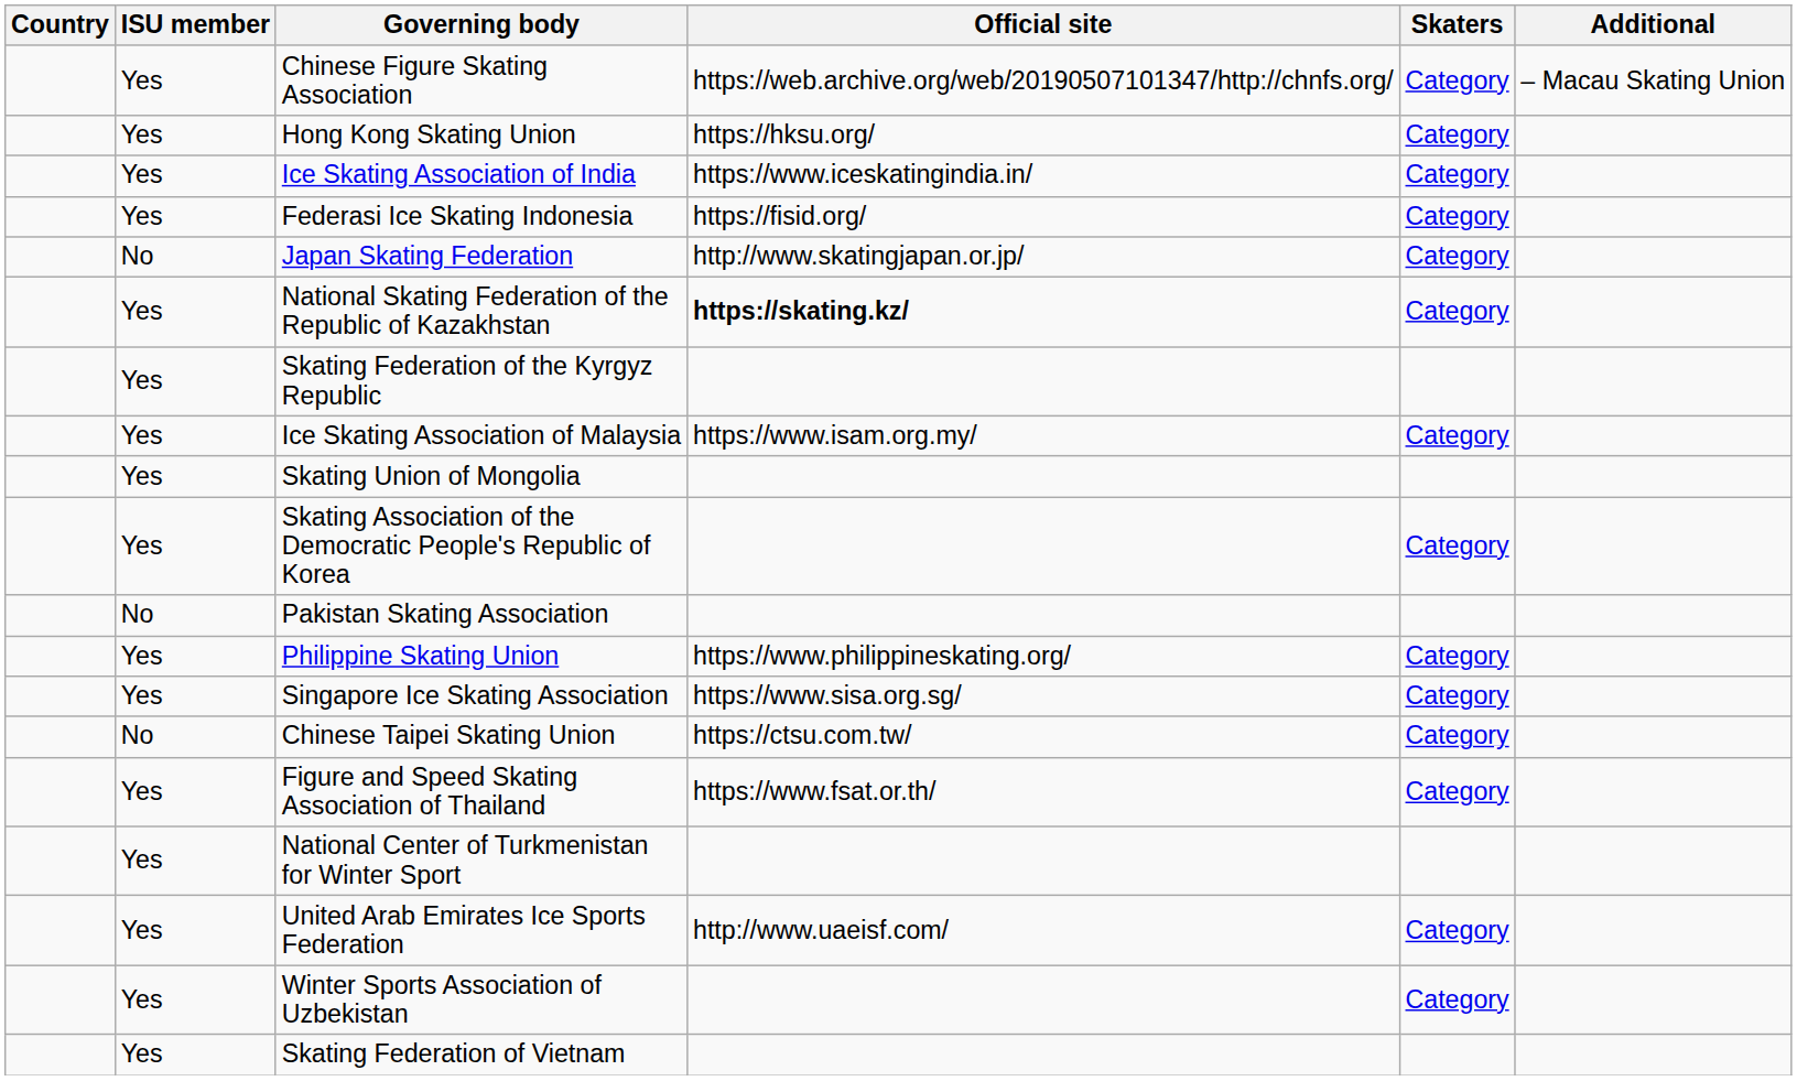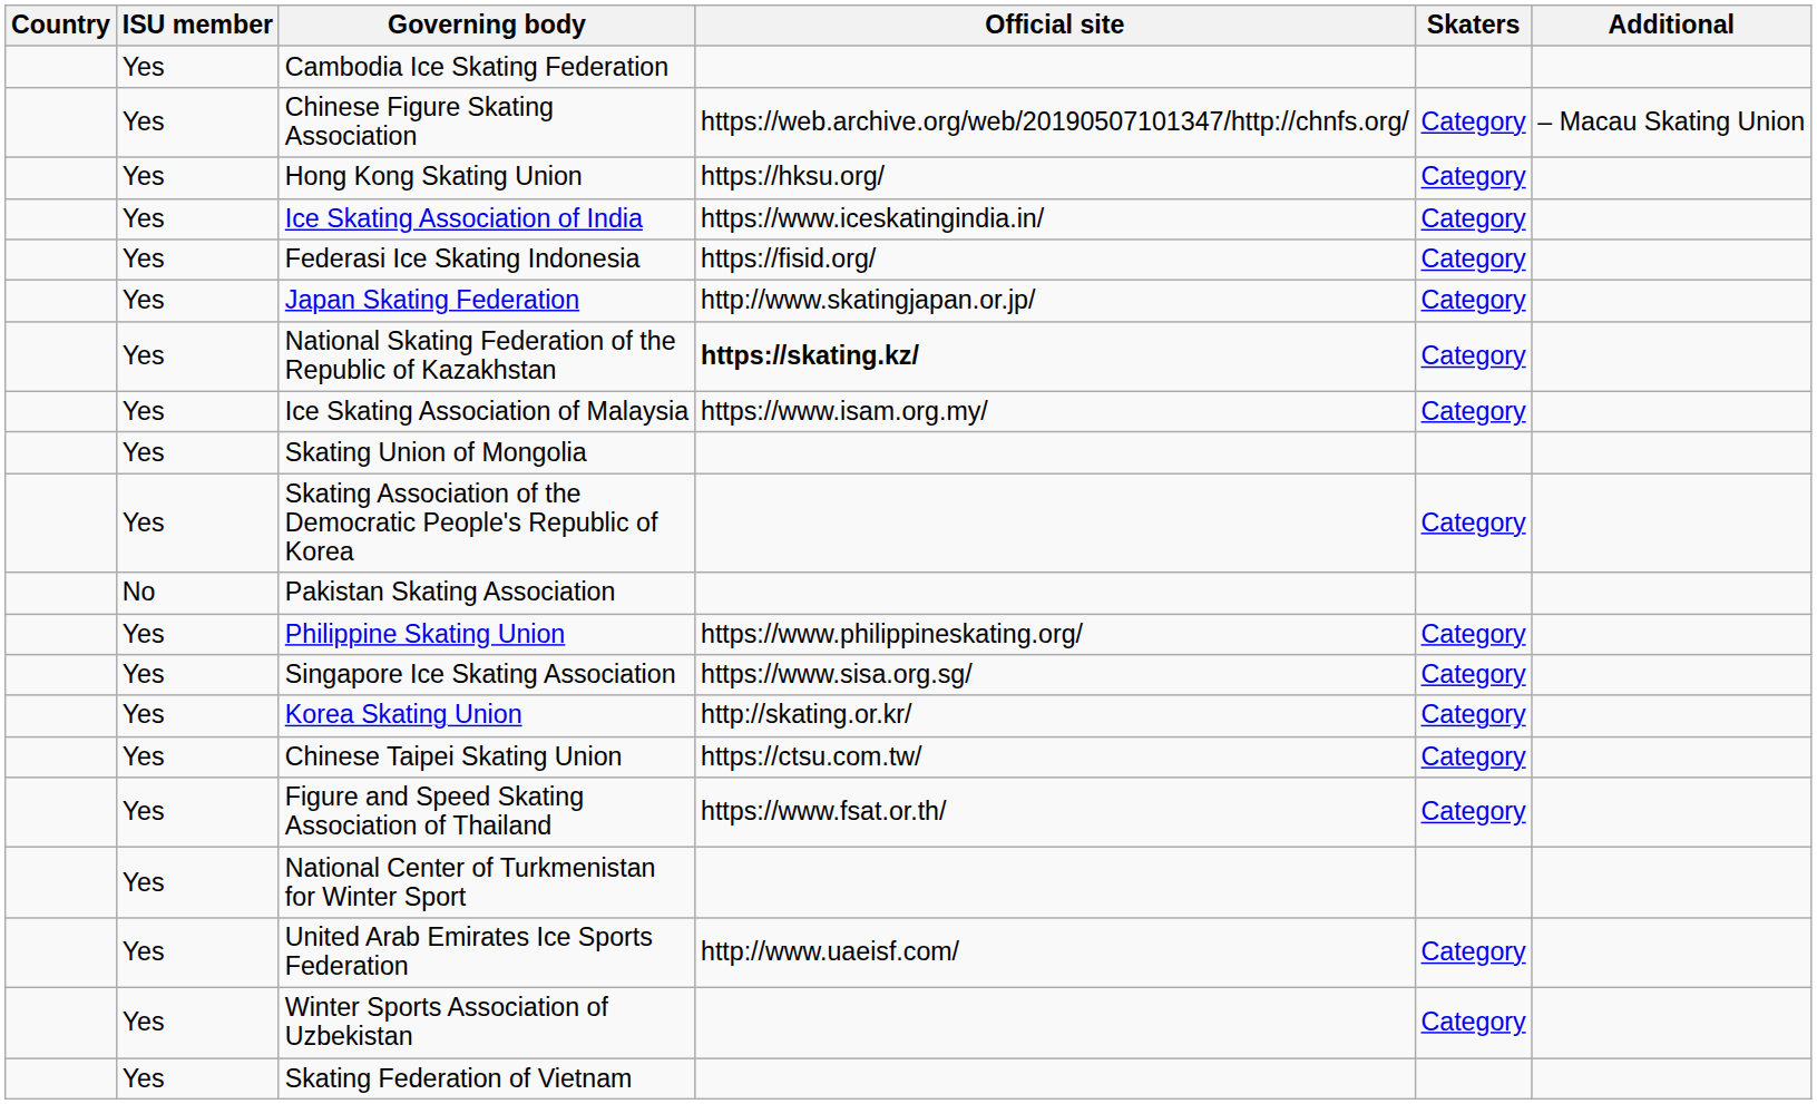+ row: Yes | Cambodia Ice Skating Federation
Japan Skating Federation | ISU member: No -> Yes
- row: Yes | Skating Federation of the Kyrgyz Republic
+ row: Yes | Korea Skating Union | http://skating.or.kr/ | Category
Chinese Taipei Skating Union | ISU member: No -> Yes
